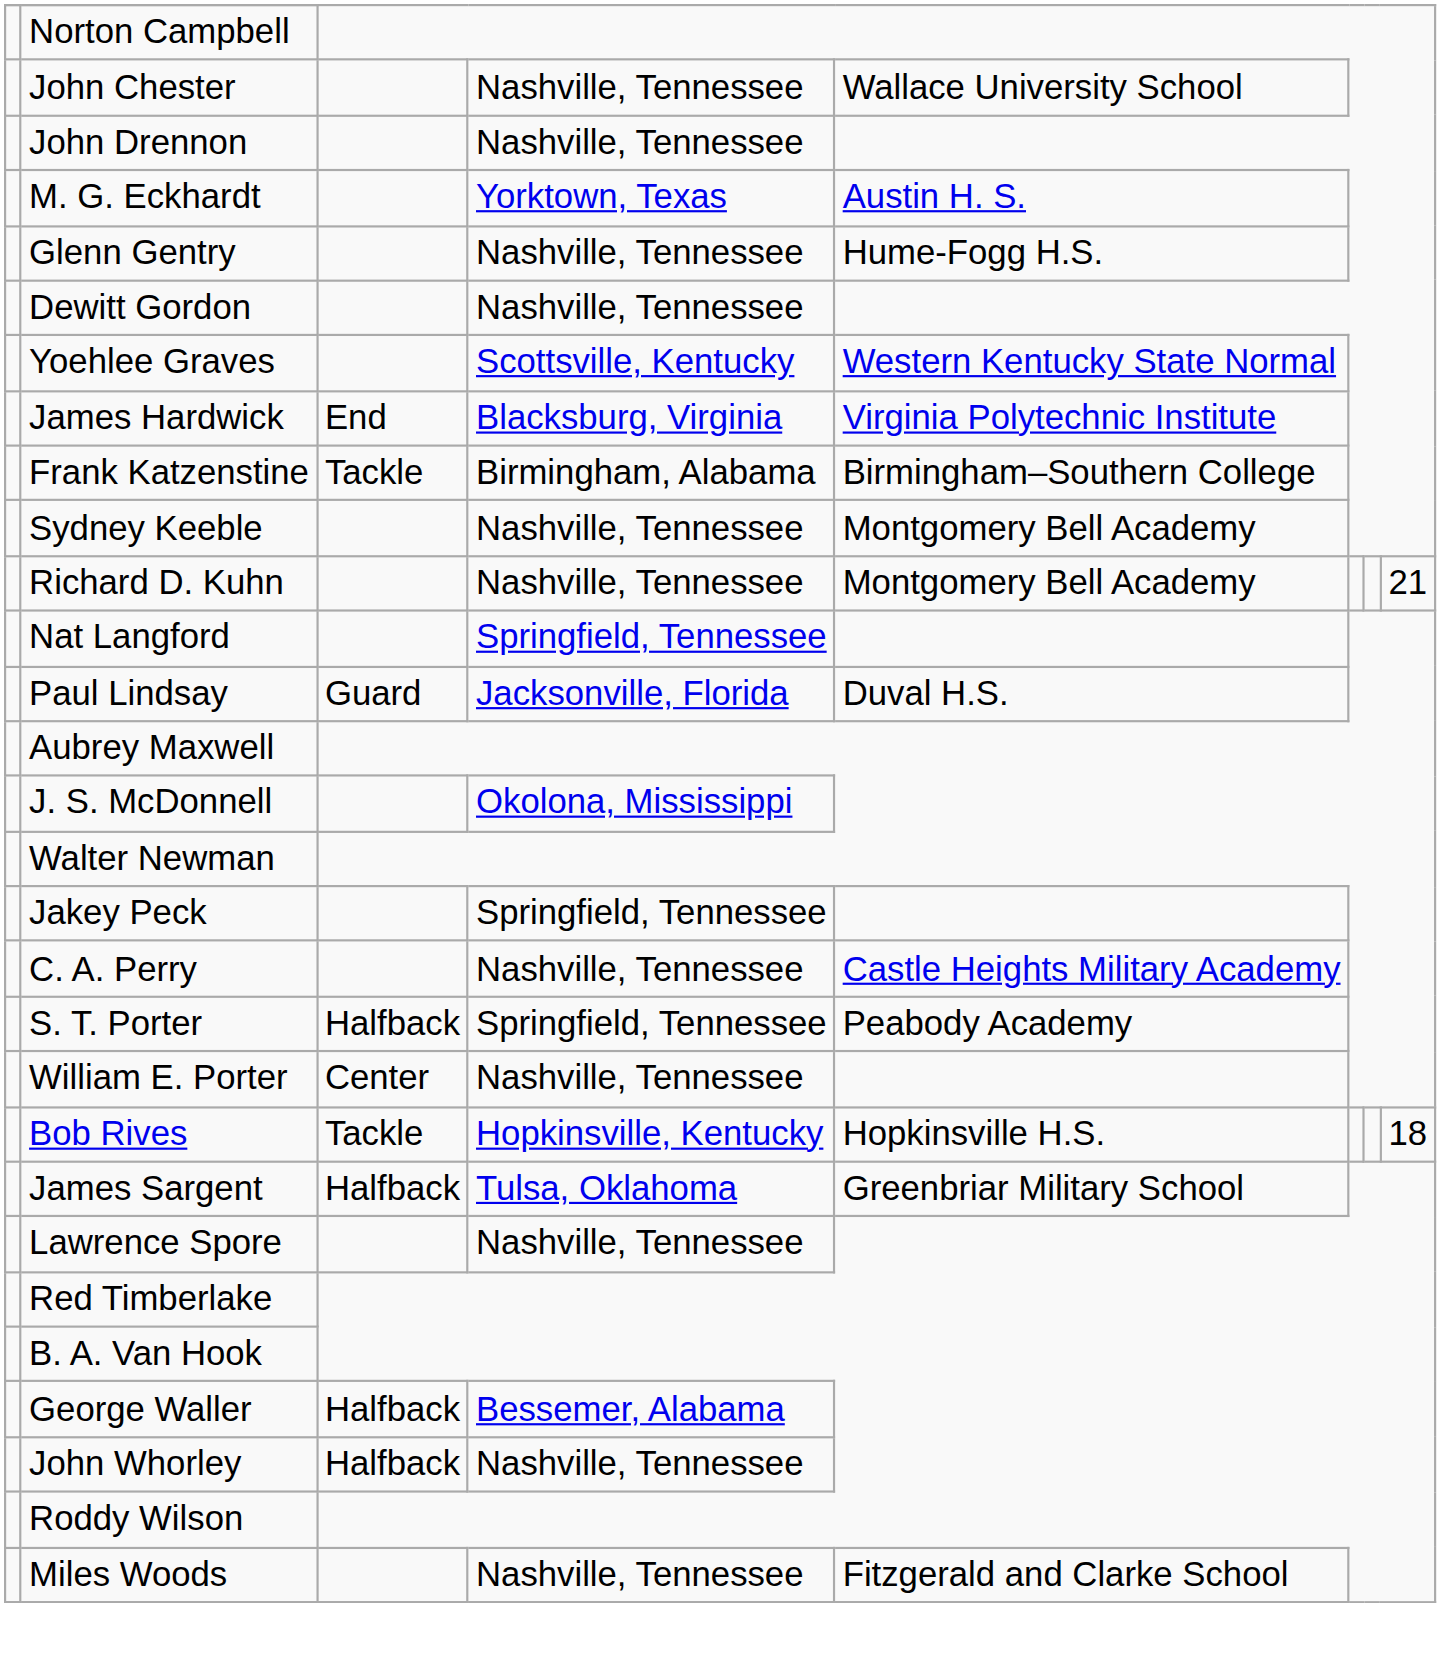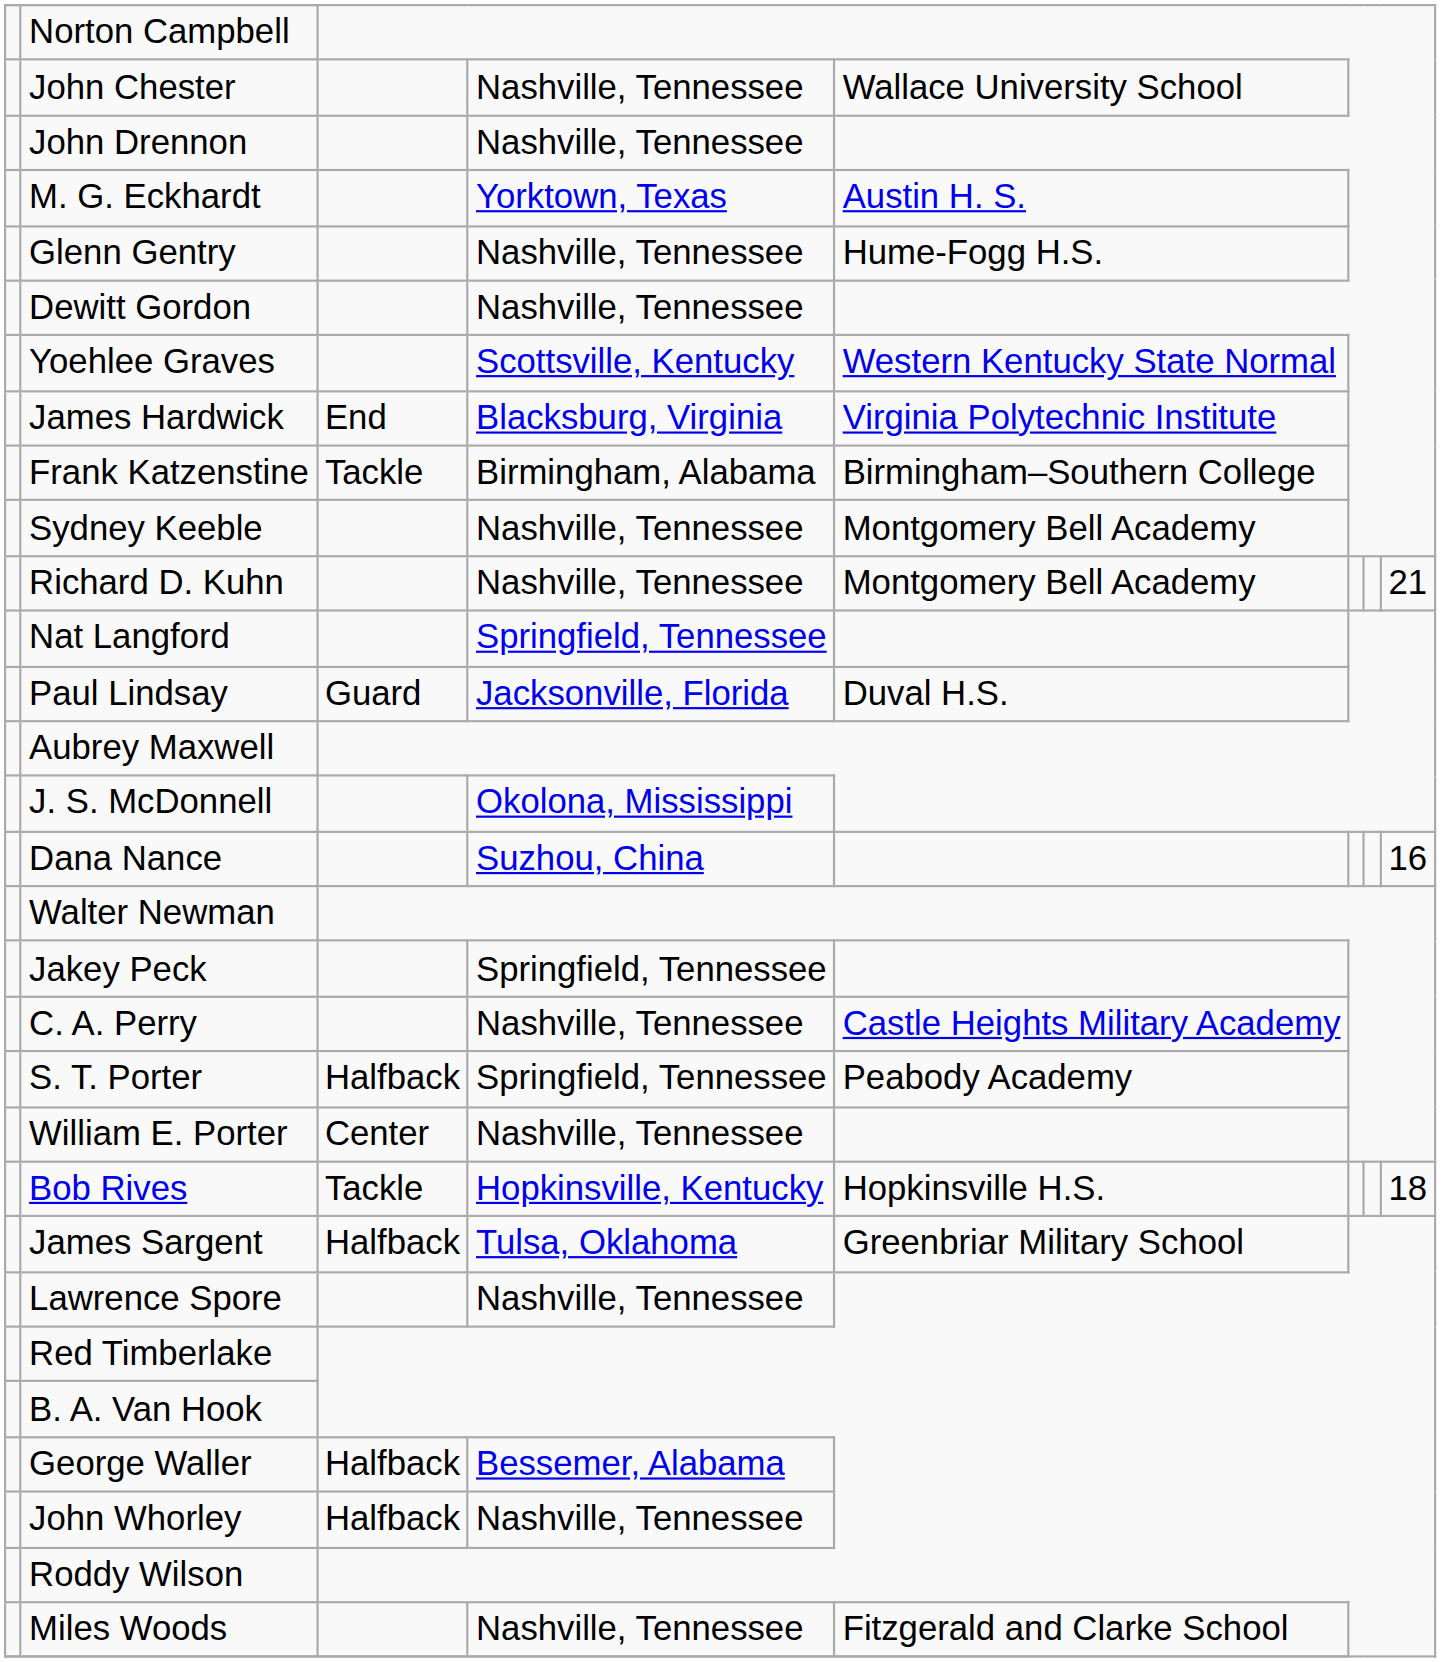+ row: Dana Nance | Suzhou, China | 16
